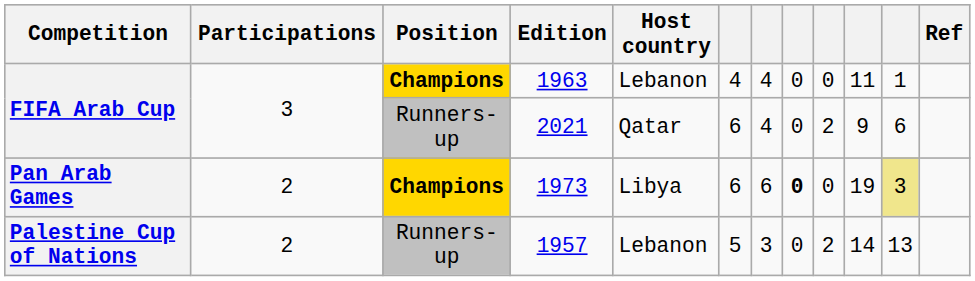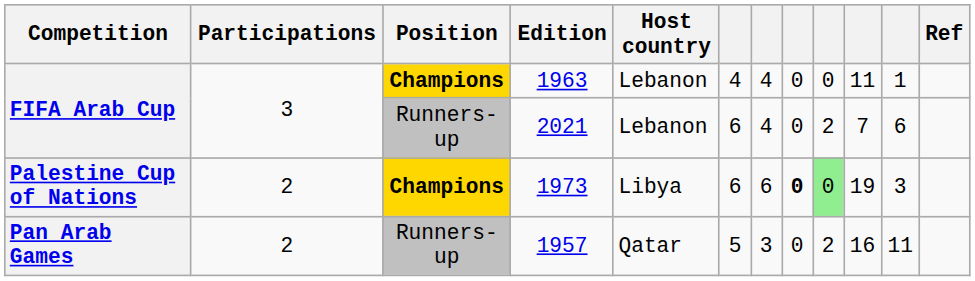2021 | Host country: Qatar -> Lebanon
2021 | column 10: 9 -> 7
1973 | Competition: Pan Arab Games -> Palestine Cup of Nations
1973 | column 9: no background -> lightgreen background
1973 | column 11: khaki background -> no background
1957 | Competition: Palestine Cup of Nations -> Pan Arab Games
1957 | Host country: Lebanon -> Qatar
1957 | column 10: 14 -> 16
1957 | column 11: 13 -> 11
